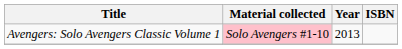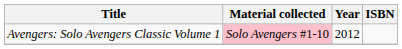Avengers: Solo Avengers Classic Volume 1 | Year: 2013 -> 2012
